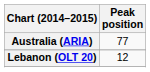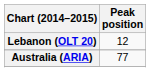rows swapped: Australia (ARIA) <-> Lebanon (OLT 20)
